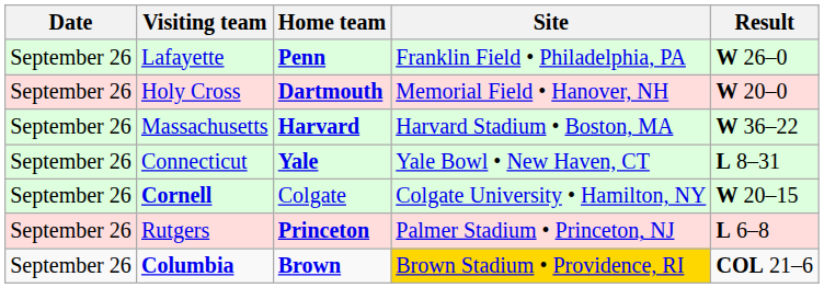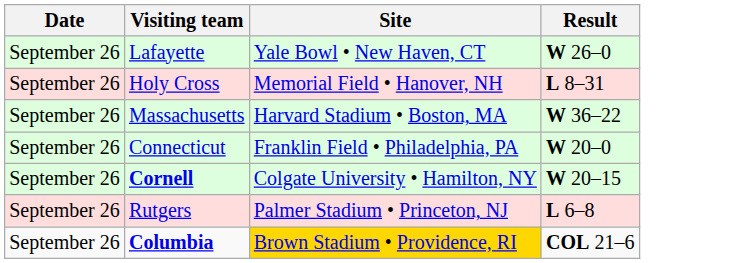- column: Home team | Penn | Dartmouth | Harvard | Yale | Colgate | Princeton | Brown
Lafayette | Site: Franklin Field • Philadelphia, PA -> Yale Bowl • New Haven, CT
Holy Cross | Result: W 20–0 -> L 8–31
Connecticut | Site: Yale Bowl • New Haven, CT -> Franklin Field • Philadelphia, PA
Connecticut | Result: L 8–31 -> W 20–0
